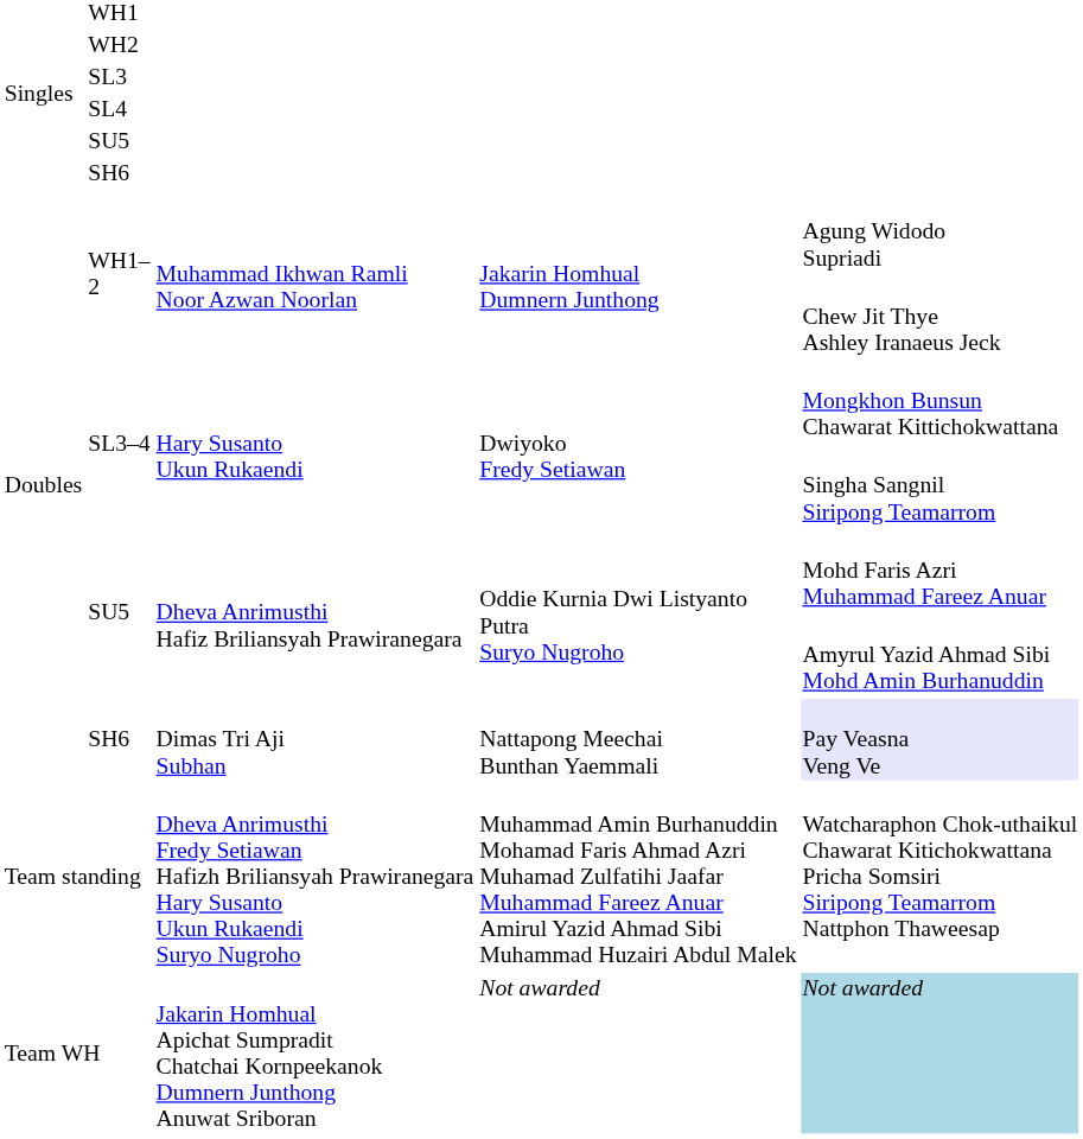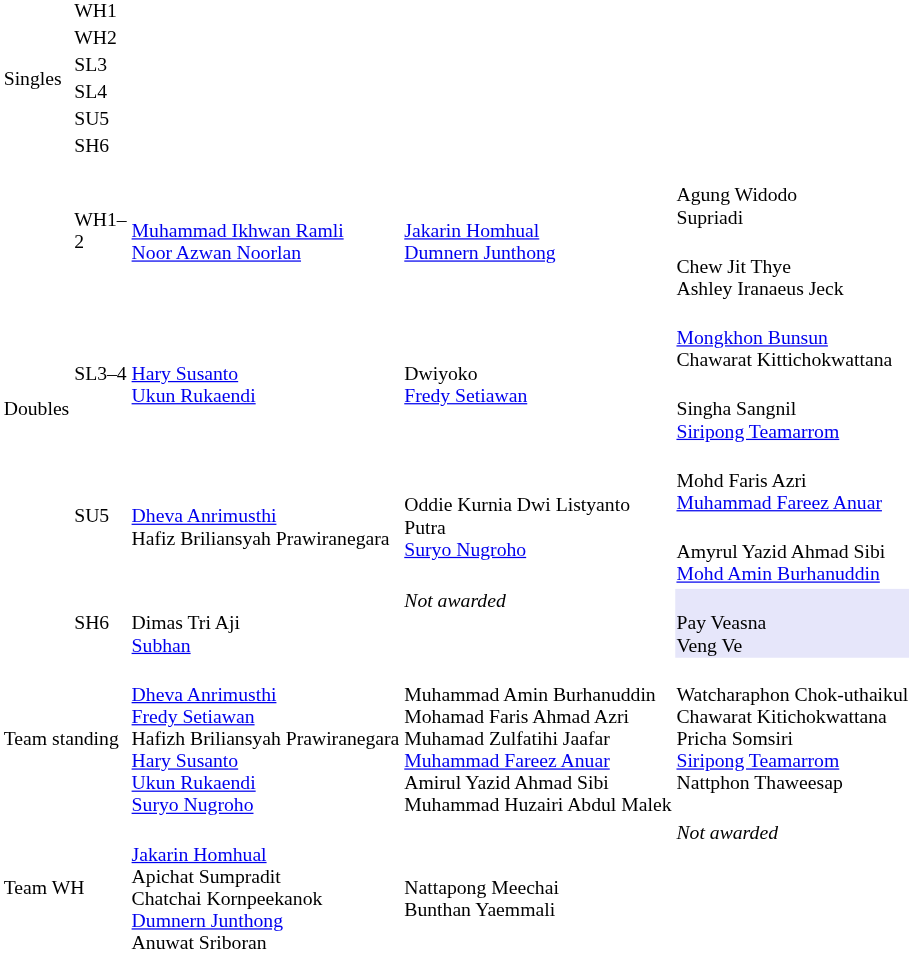SH6 / Dimas Tri Aji Subhan | column 4: Nattapong Meechai Bunthan Yaemmali -> Not awarded
Team WH | column 4: Not awarded -> Nattapong Meechai Bunthan Yaemmali
Team WH | column 5: lightblue background -> no background
